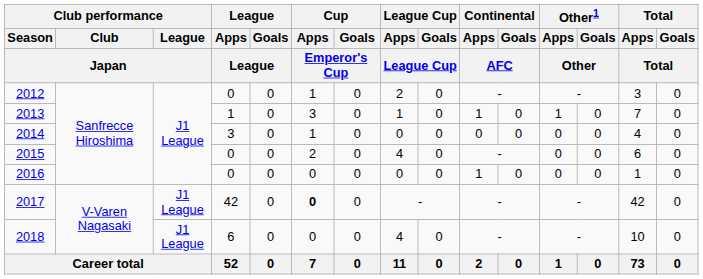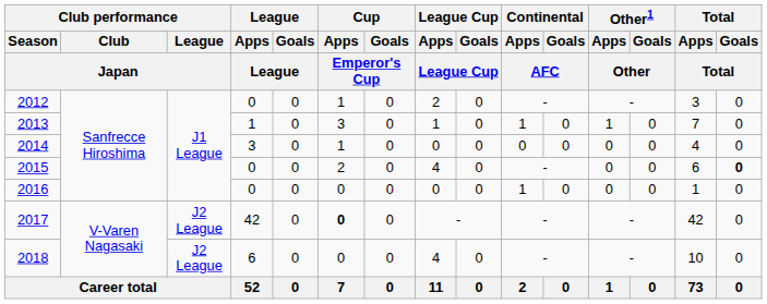2015 | Total / Goals / Total: normal -> bold
2017 | Club performance / League / Japan: J1 League -> J2 League
2018 | Club performance / League / Japan: J1 League -> J2 League
